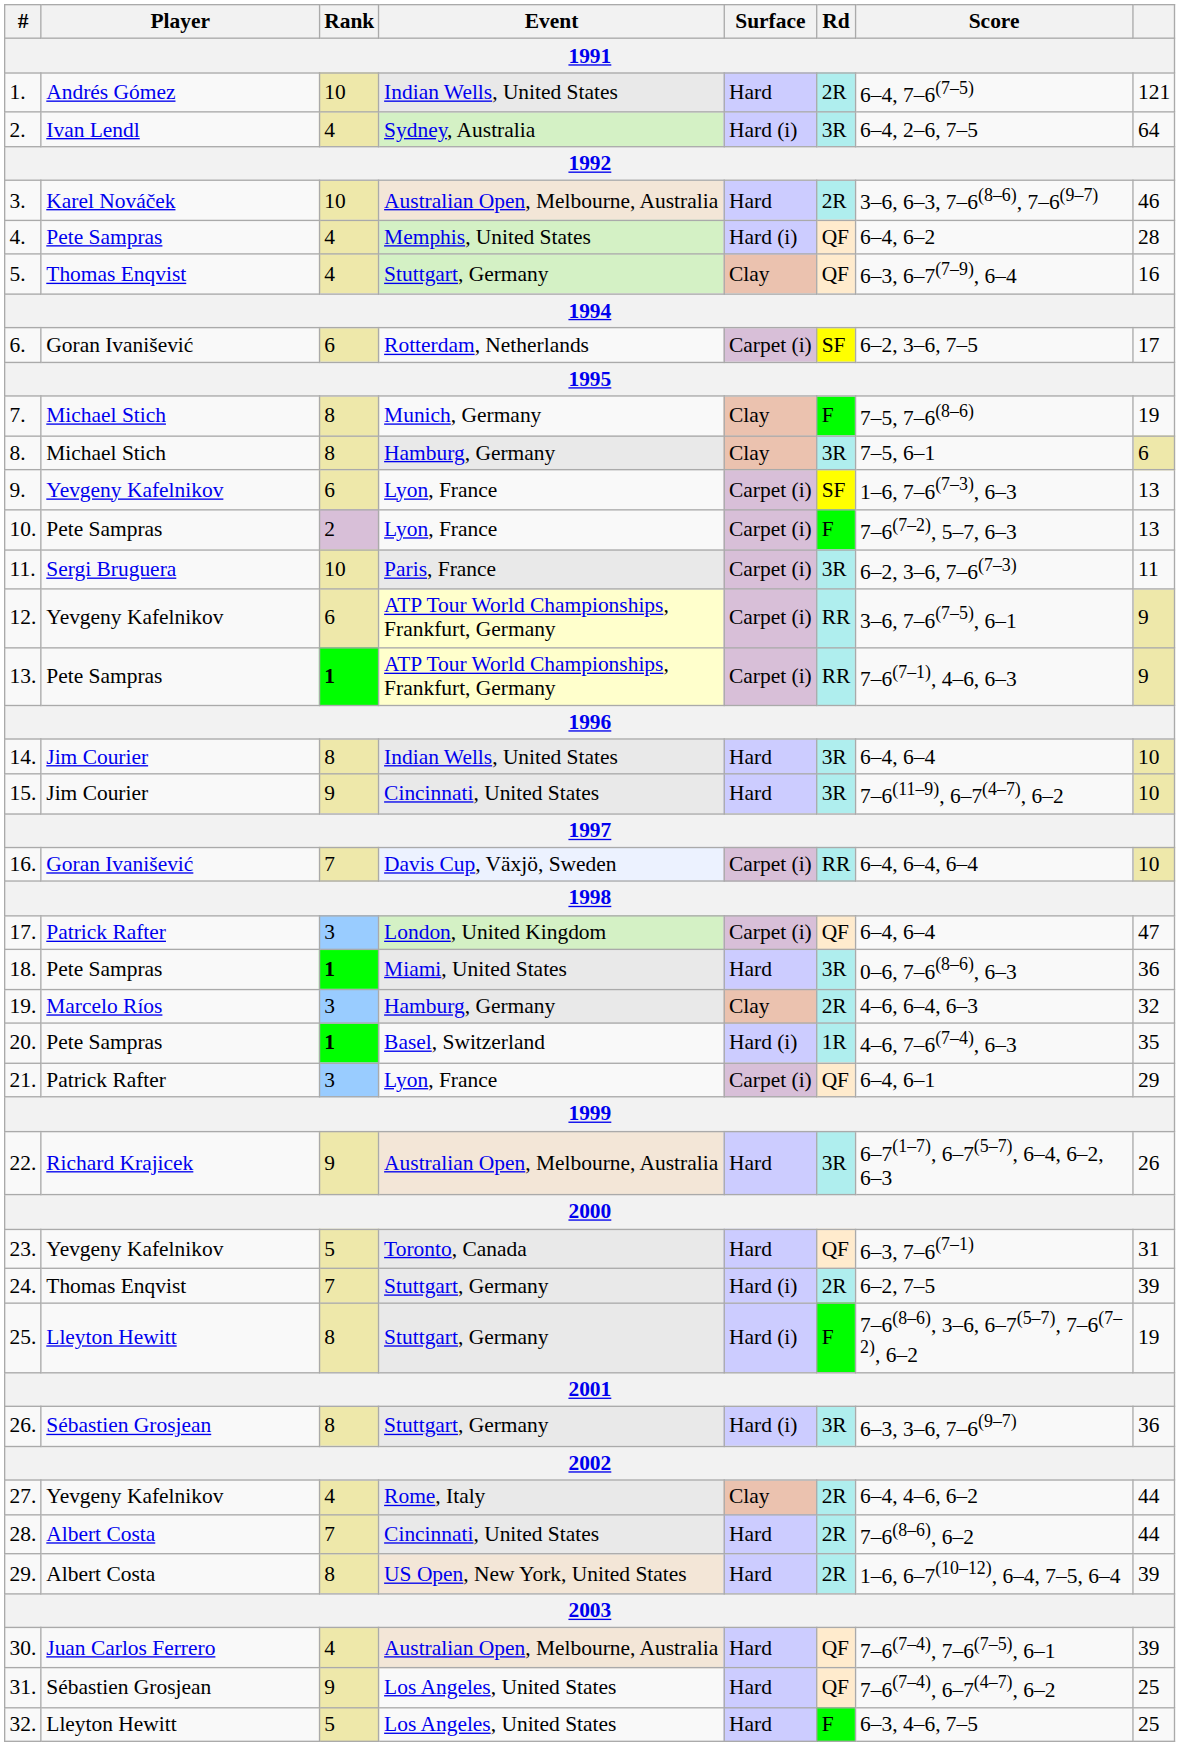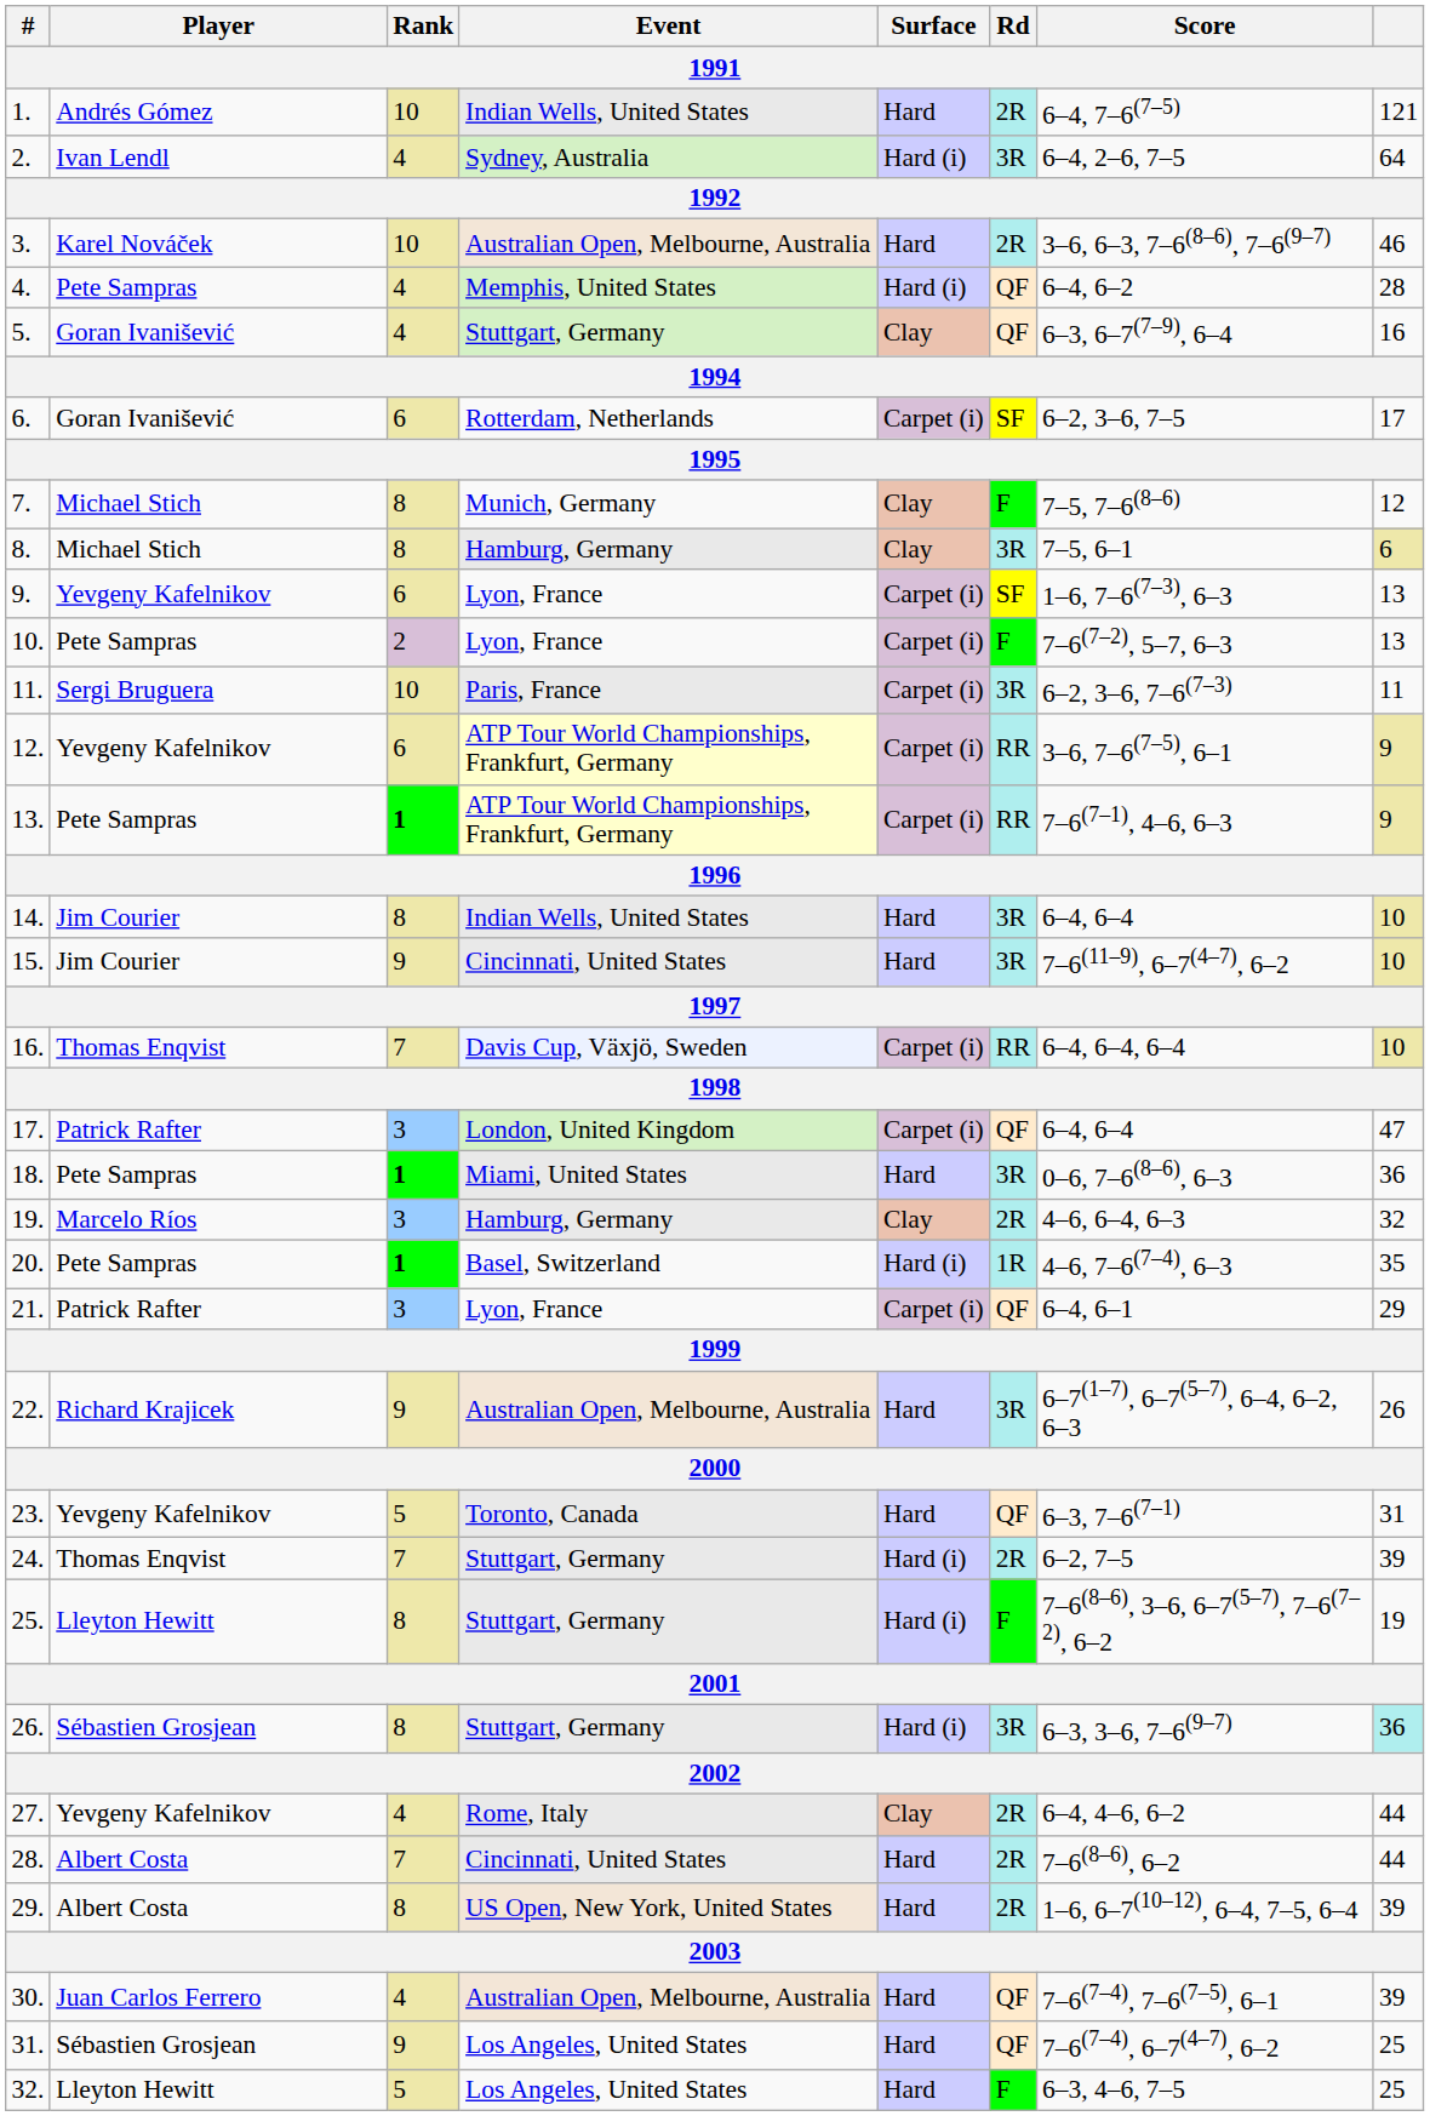5. | Player: Thomas Enqvist -> Goran Ivanišević
7. | column 8: 19 -> 12
16. | Player: Goran Ivanišević -> Thomas Enqvist
26. | column 8: no background -> paleturquoise background
